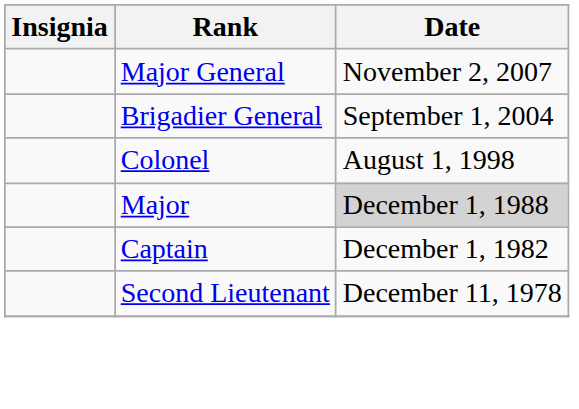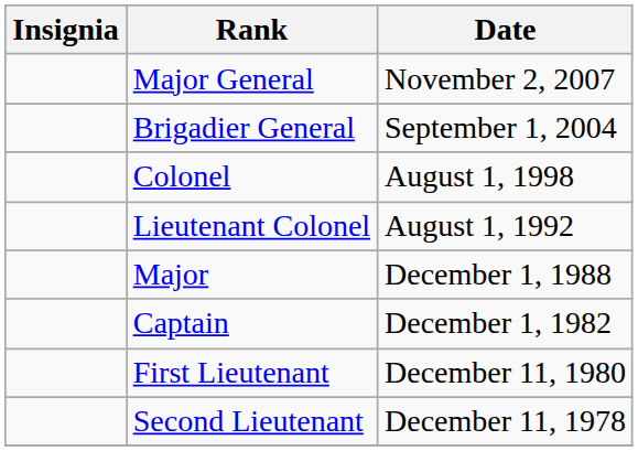+ row: Lieutenant Colonel | August 1, 1992
Major | Date: lightgrey background -> no background
+ row: First Lieutenant | December 11, 1980
